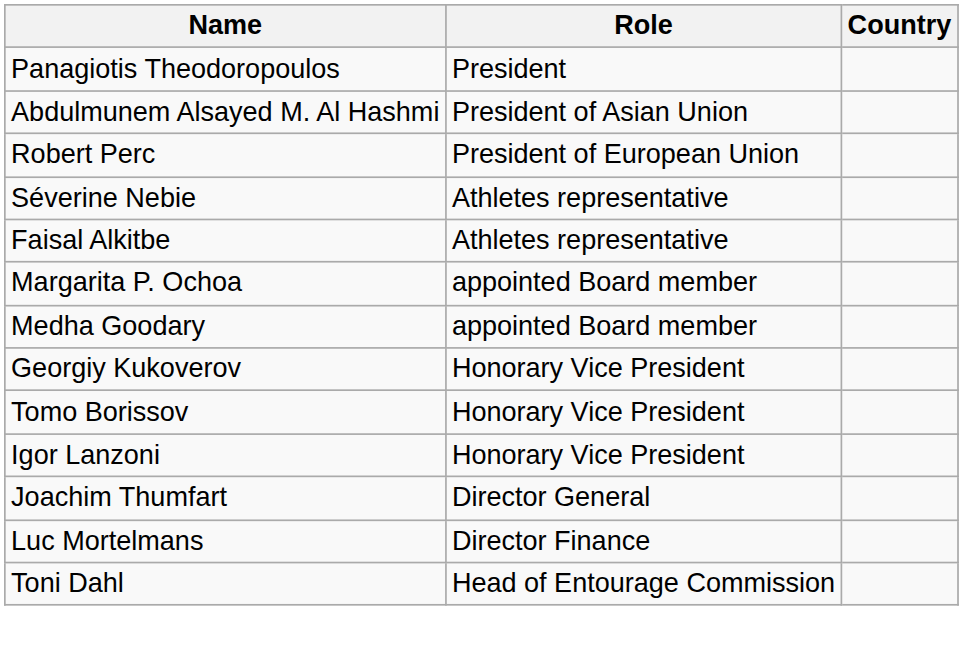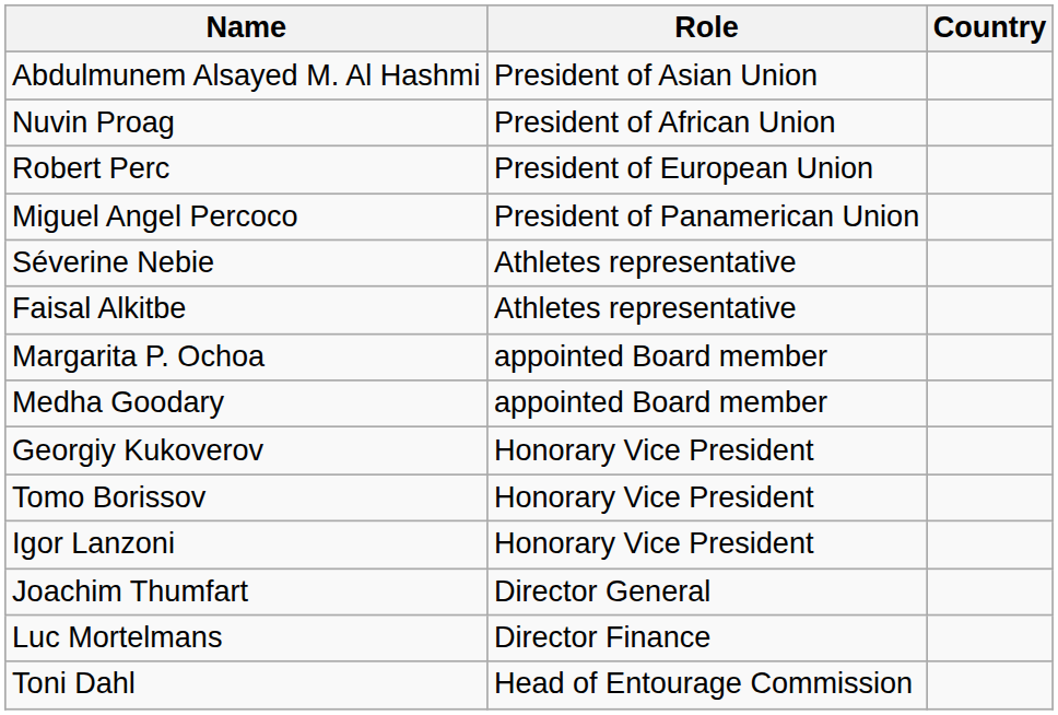- row: Panagiotis Theodoropoulos | President
+ row: Nuvin Proag | President of African Union
+ row: Miguel Angel Percoco | President of Panamerican Union
